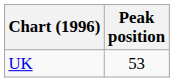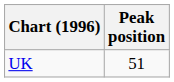UK | Peak position: 53 -> 51
